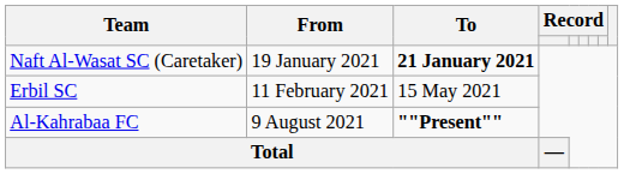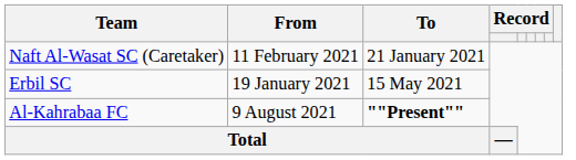Naft Al-Wasat SC (Caretaker) | From: 19 January 2021 -> 11 February 2021
Naft Al-Wasat SC (Caretaker) | To: bold -> normal
Erbil SC | From: 11 February 2021 -> 19 January 2021
